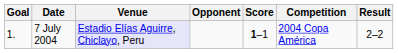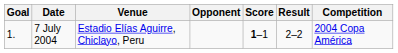columns swapped: Result <-> Competition
7 July 2004 | Venue: lavender background -> no background
